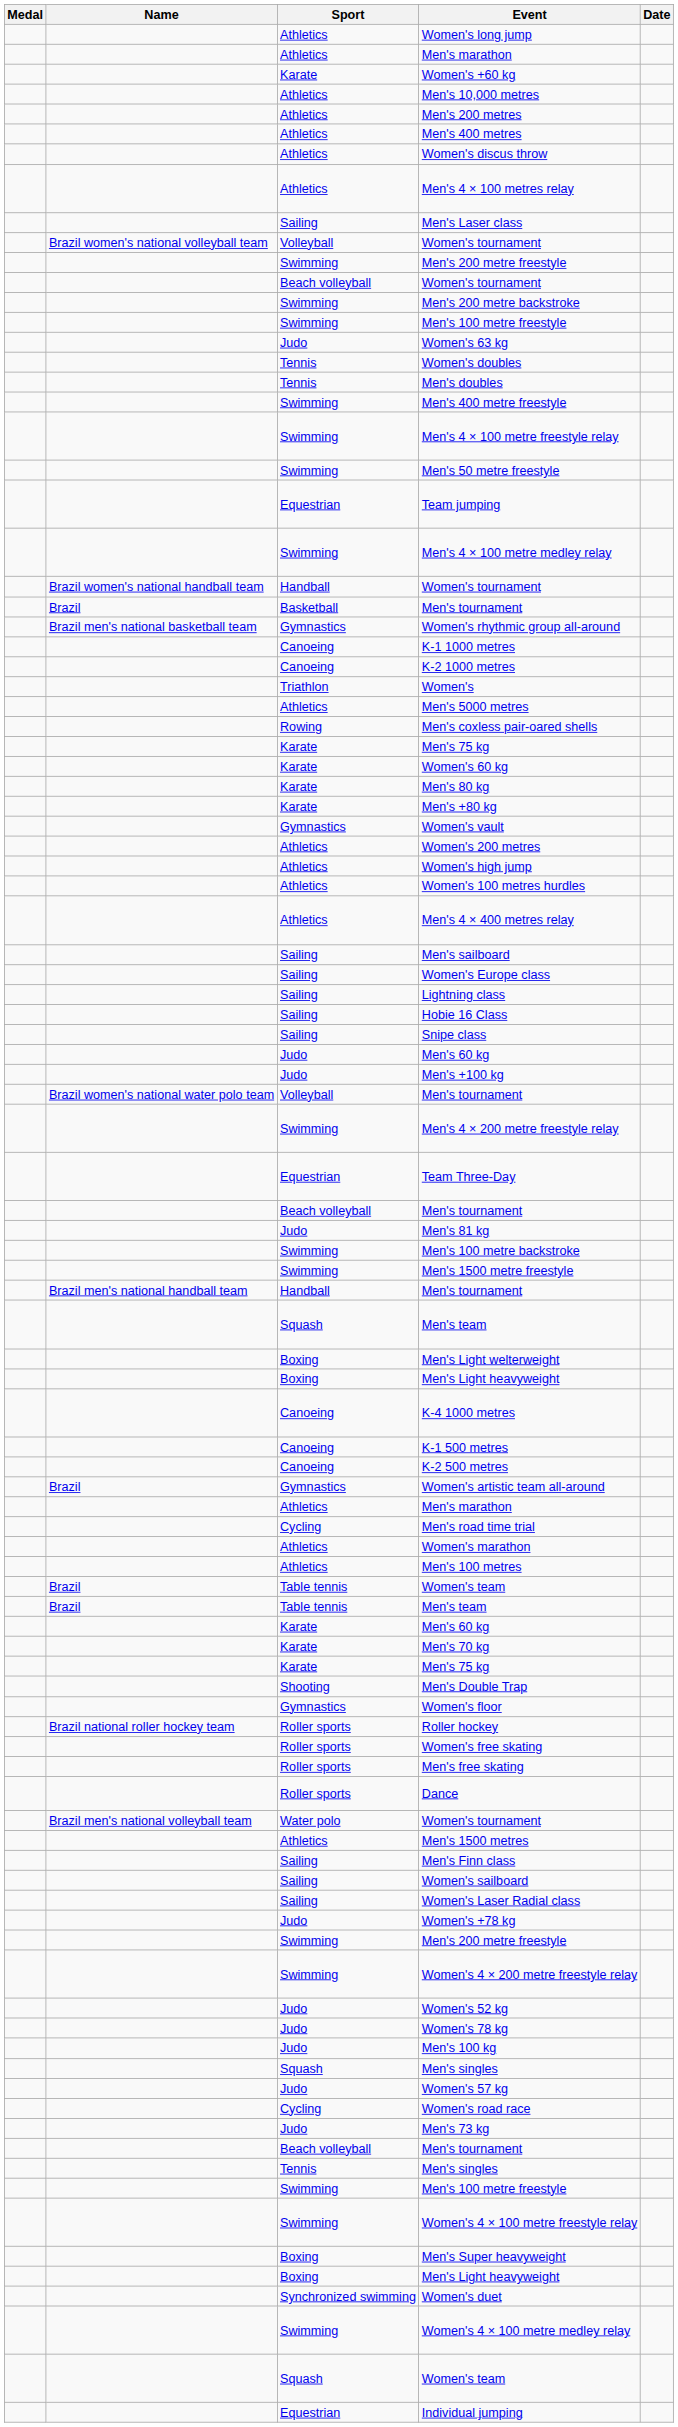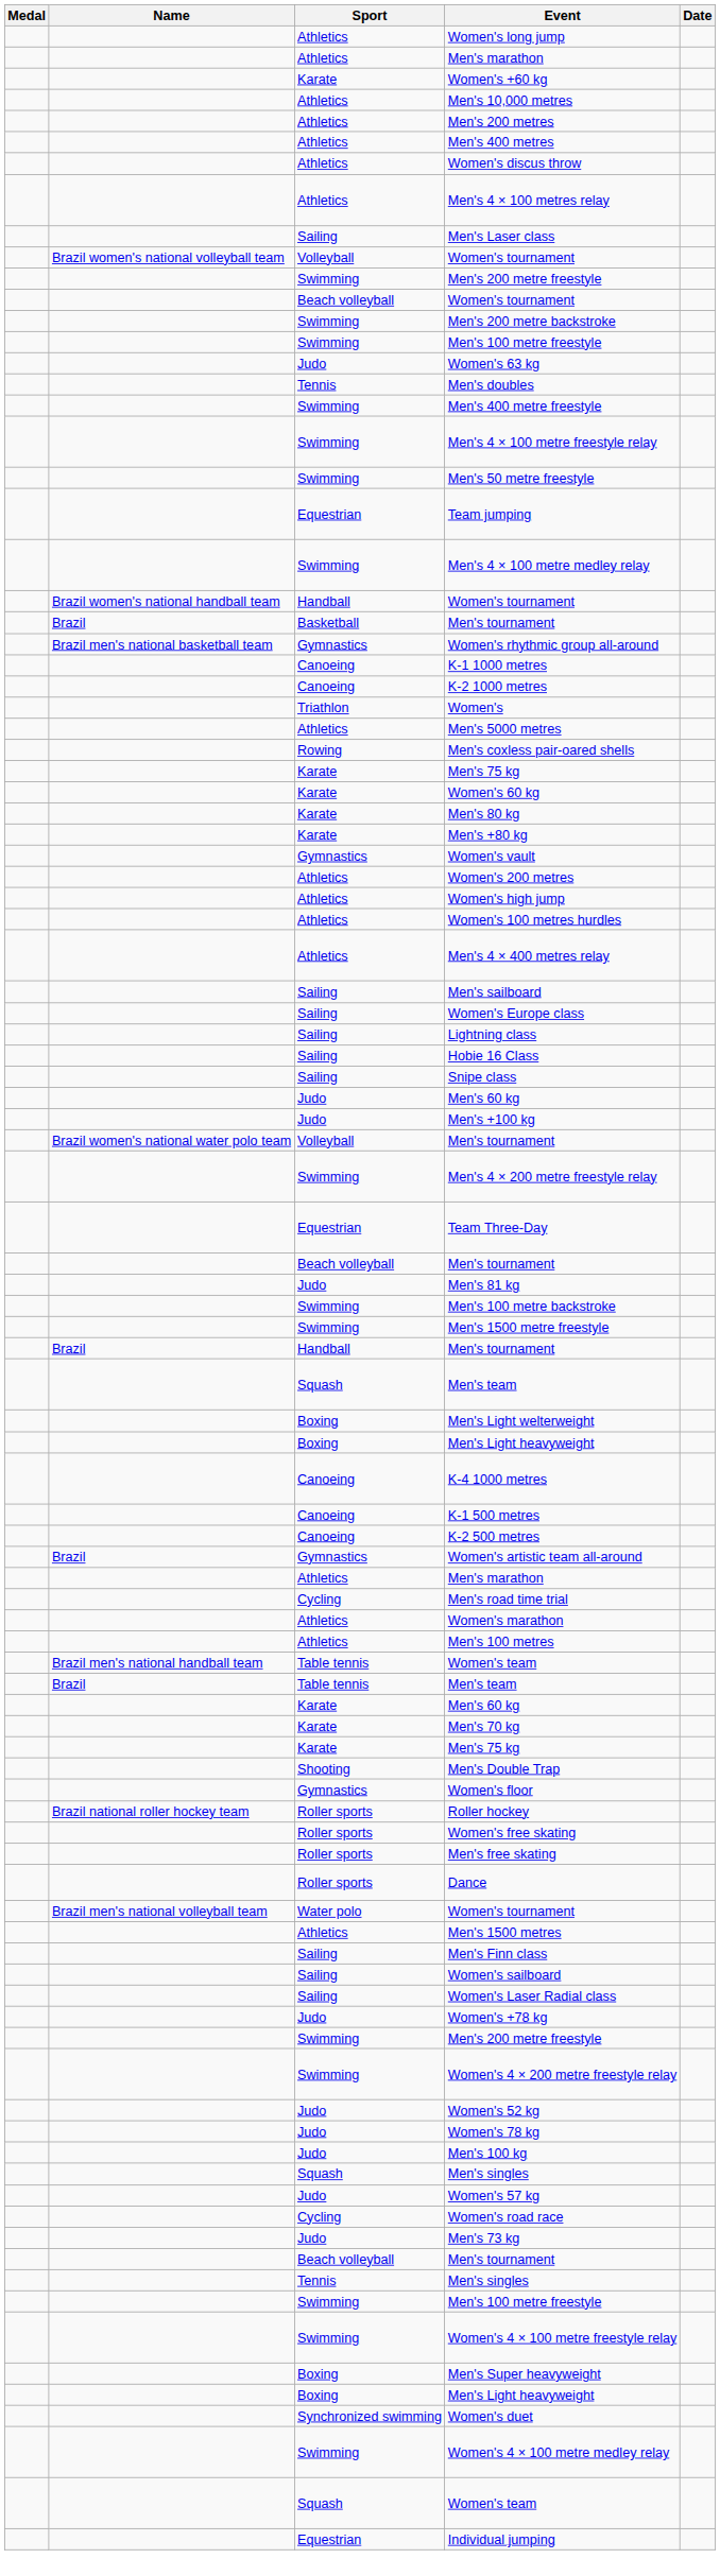- row: Tennis | Women's doubles
Handball / Men's tournament | Name: Brazil men's national handball team -> Brazil
Table tennis / Women's team | Name: Brazil -> Brazil men's national handball team
